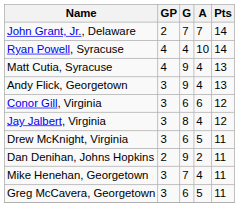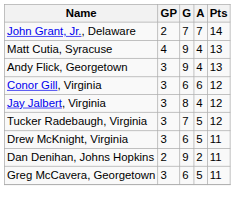- row: Ryan Powell, Syracuse | 4 | 4 | 10 | 14
+ row: Tucker Radebaugh, Virginia | 3 | 7 | 5 | 12
- row: Mike Henehan, Georgetown | 3 | 7 | 4 | 11
